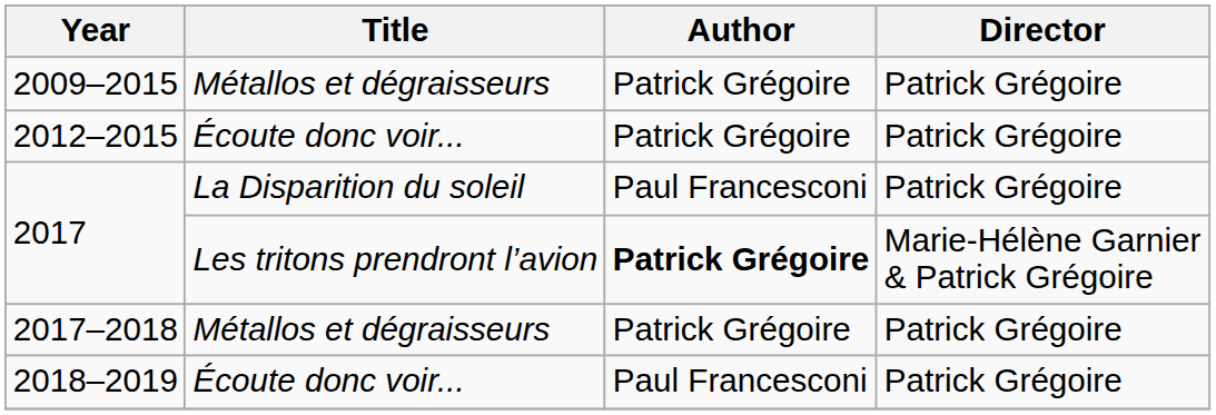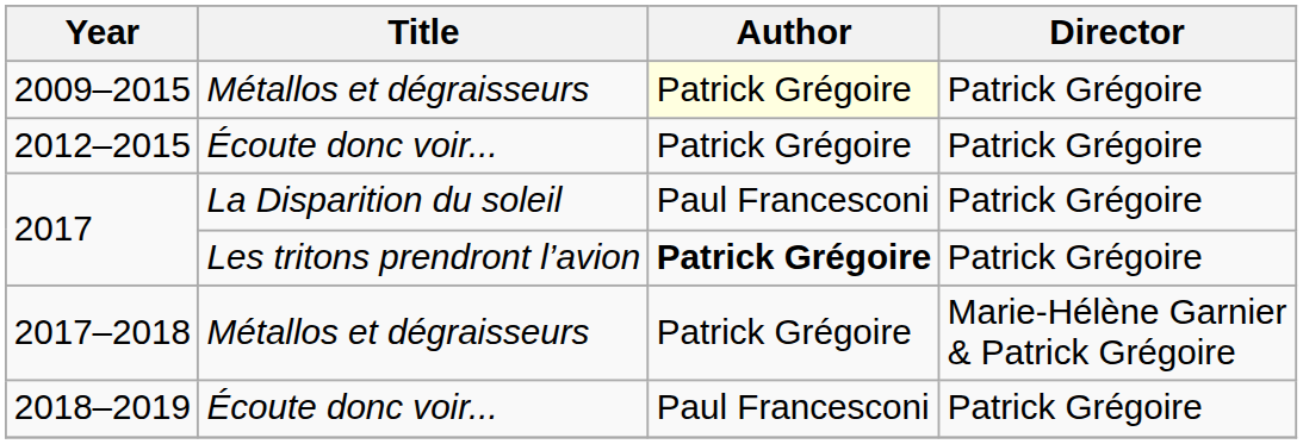2009–2015 | Author: no background -> lightyellow background
2017 / Les tritons prendront l’avion | Director: Marie-Hélène Garnier & Patrick Grégoire -> Patrick Grégoire
2017–2018 | Director: Patrick Grégoire -> Marie-Hélène Garnier & Patrick Grégoire
